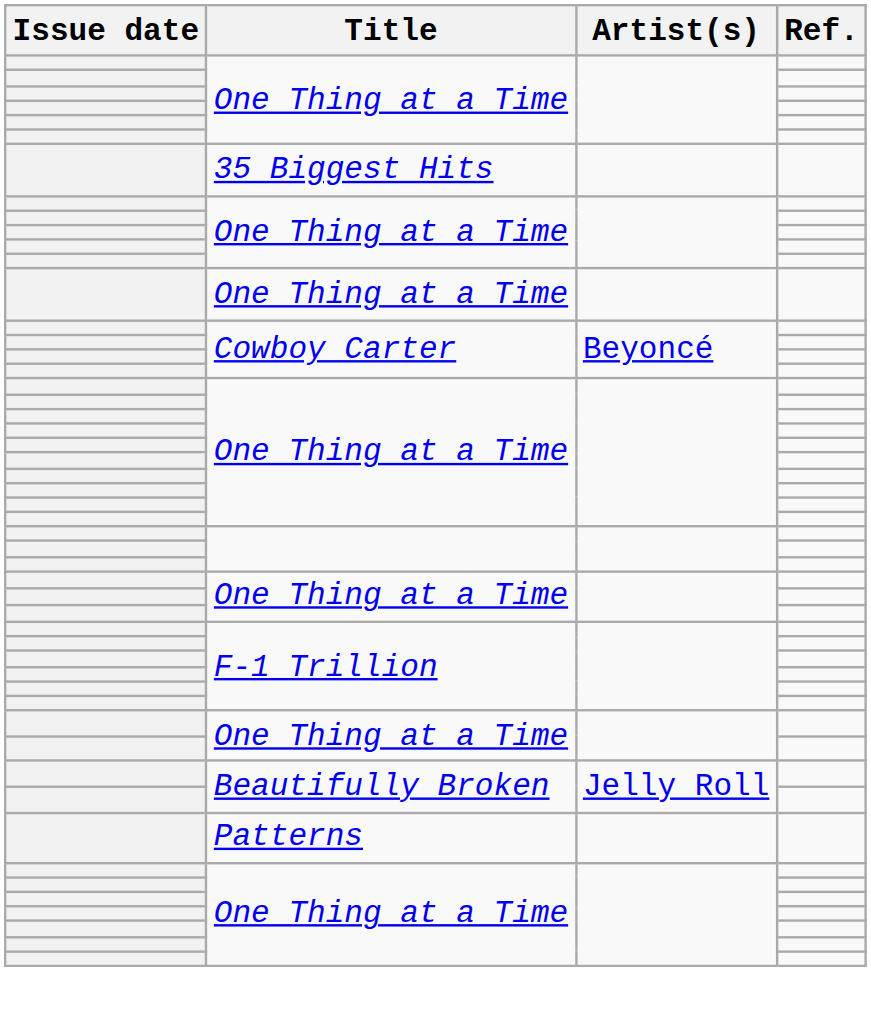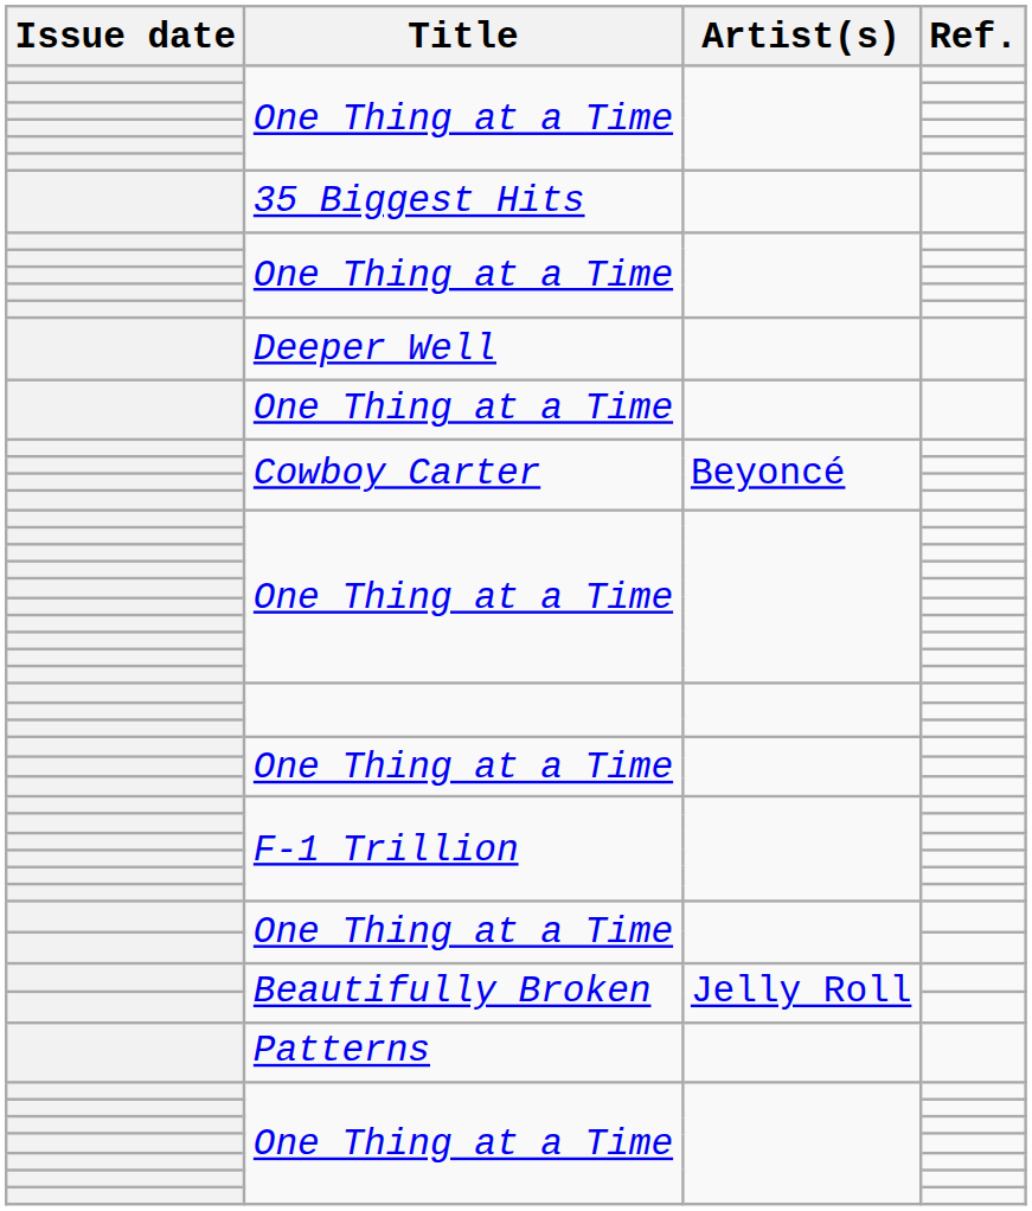+ row: Deeper Well
